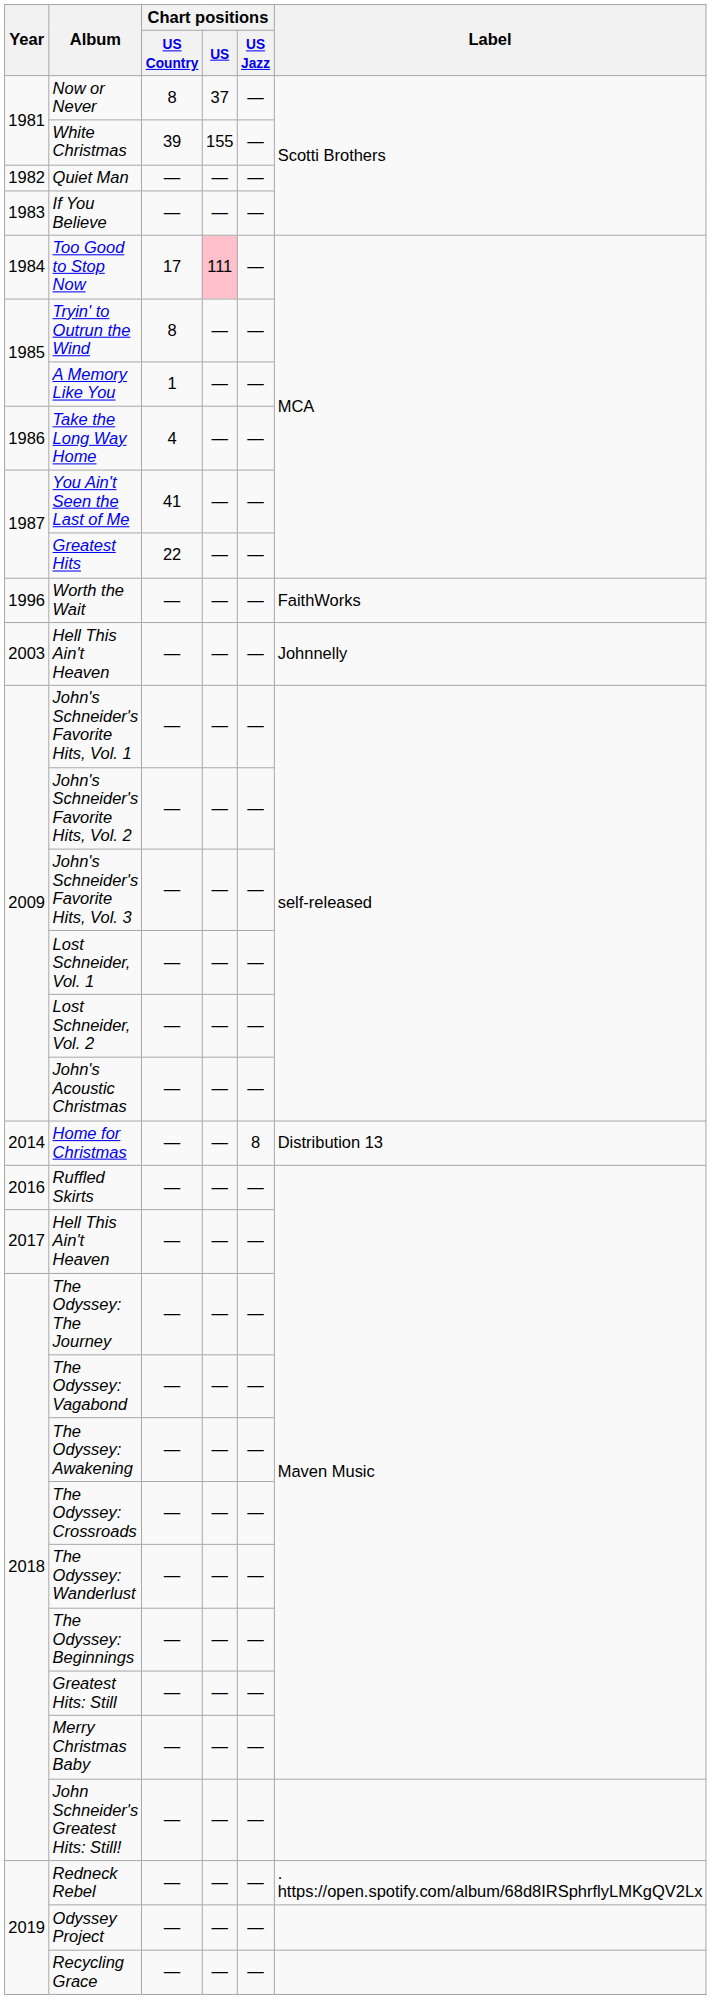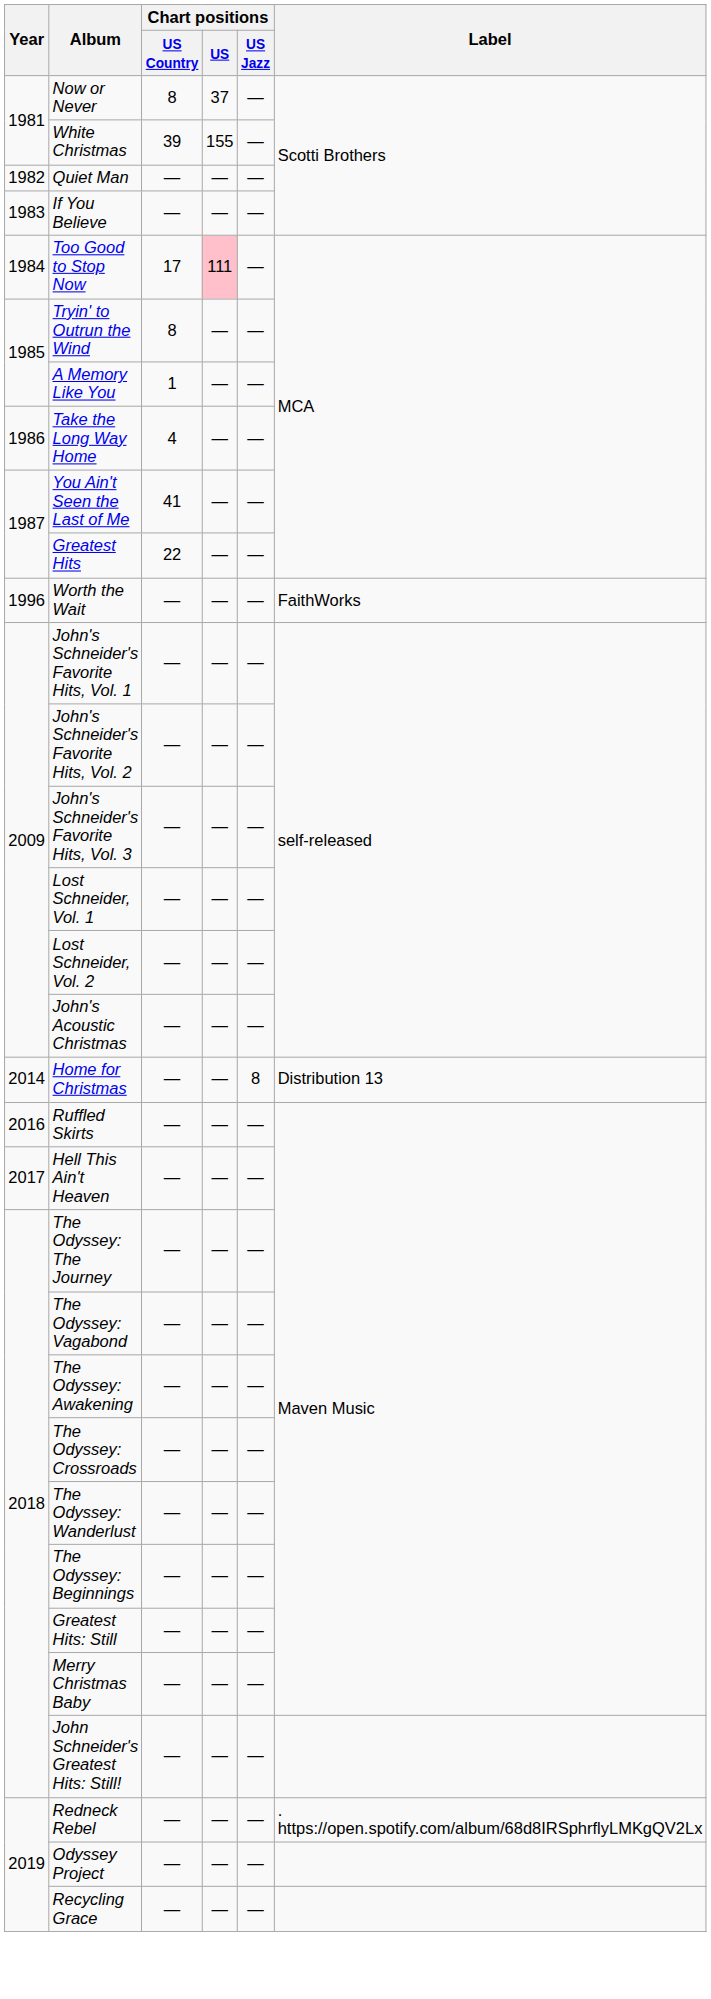- row: 2003 | Hell This Ain't Heaven | — | — | — | Johnnelly
